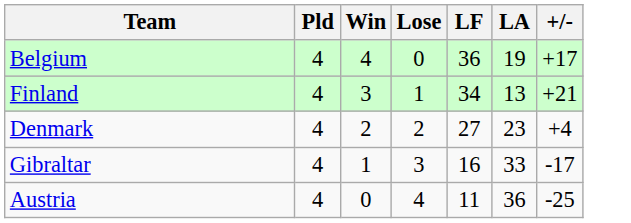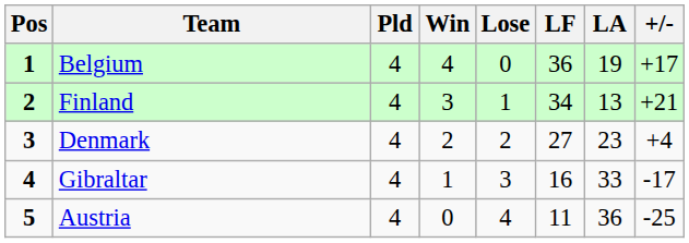+ column: Pos | 1 | 2 | 3 | 4 | 5
